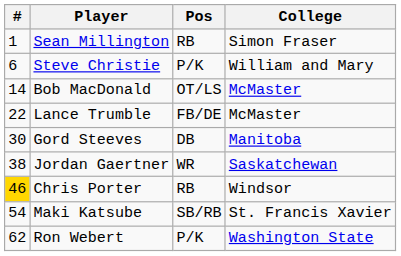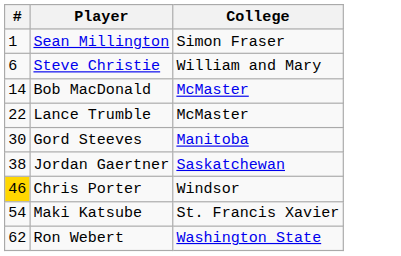- column: Pos | RB | P/K | OT/LS | FB/DE | DB | WR | RB | SB/RB | P/K
